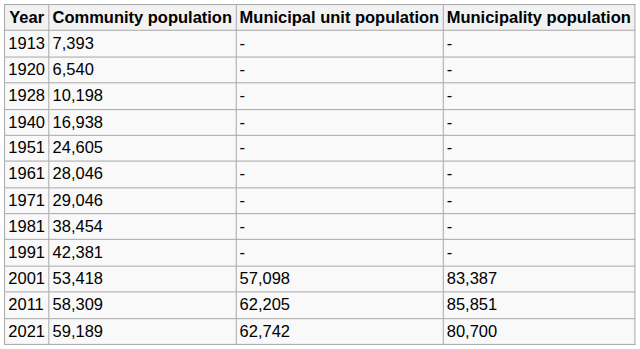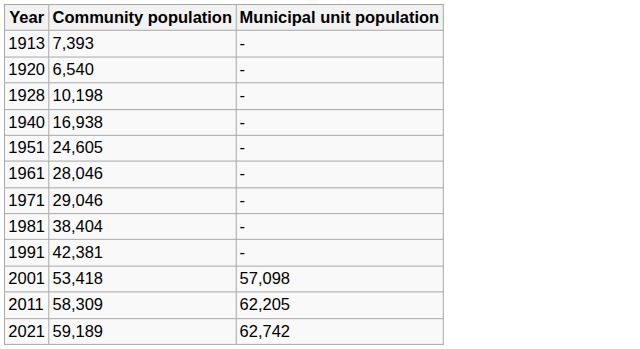- column: Municipality population | - | - | - | - | - | - | - | - | - | 83,387 | 85,851 | 80,700
1981 | Community population: 38,454 -> 38,404
